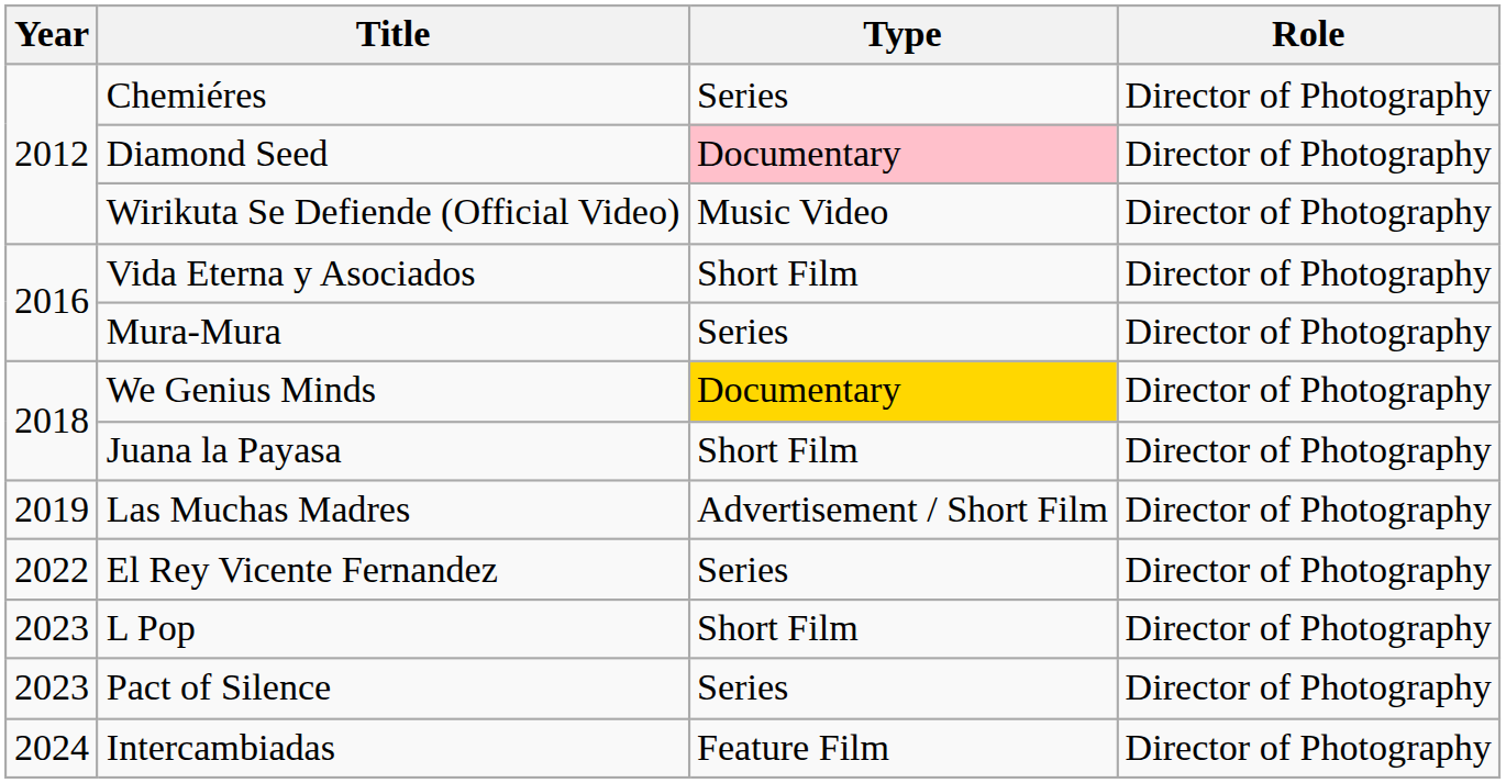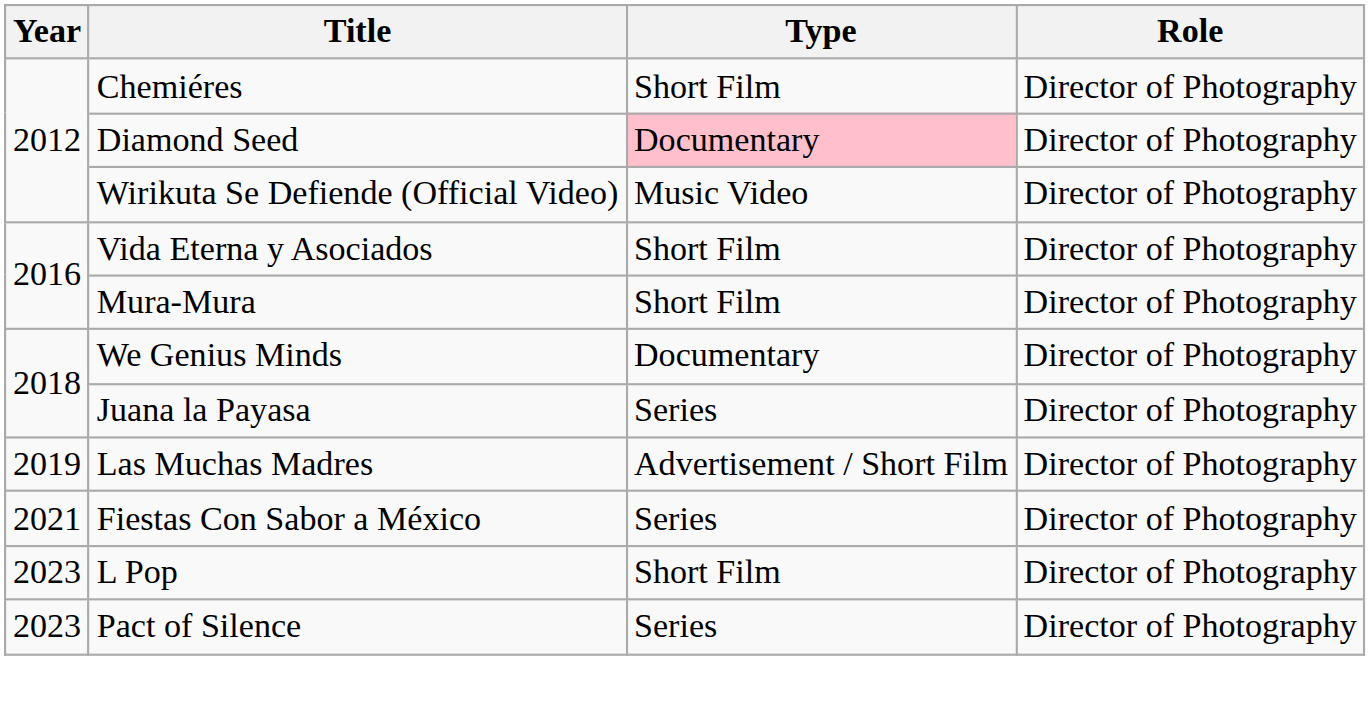Chemiéres | Type: Series -> Short Film
Mura-Mura | Type: Series -> Short Film
We Genius Minds | Type: gold background -> no background
Juana la Payasa | Type: Short Film -> Series
+ row: 2021 | Fiestas Con Sabor a México | Series | Director of Photography
- row: 2022 | El Rey Vicente Fernandez | Series | Director of Photography
- row: 2024 | Intercambiadas | Feature Film | Director of Photography
